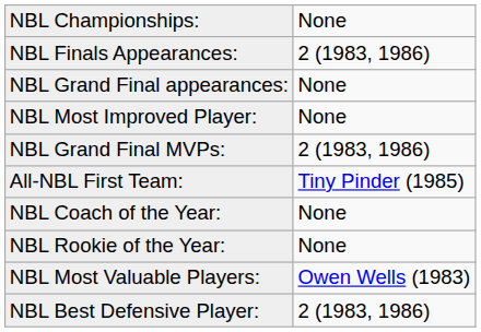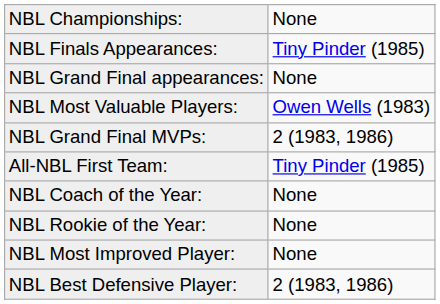NBL Finals Appearances: | column 2: 2 (1983, 1986) -> Tiny Pinder (1985)
rows swapped: NBL Most Valuable Players: <-> NBL Most Improved Player:
